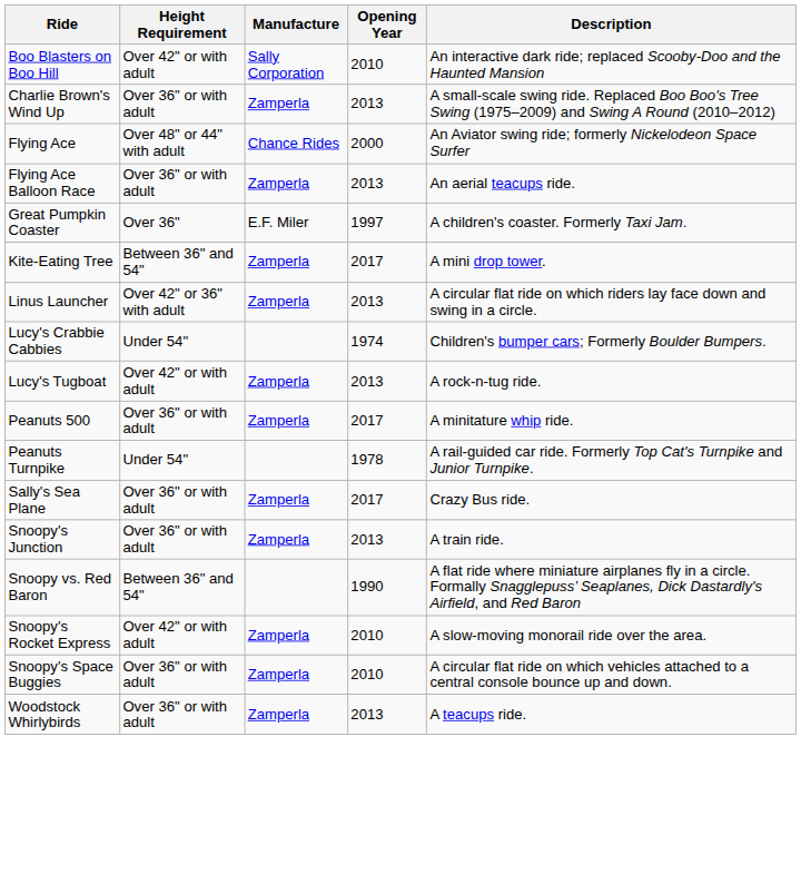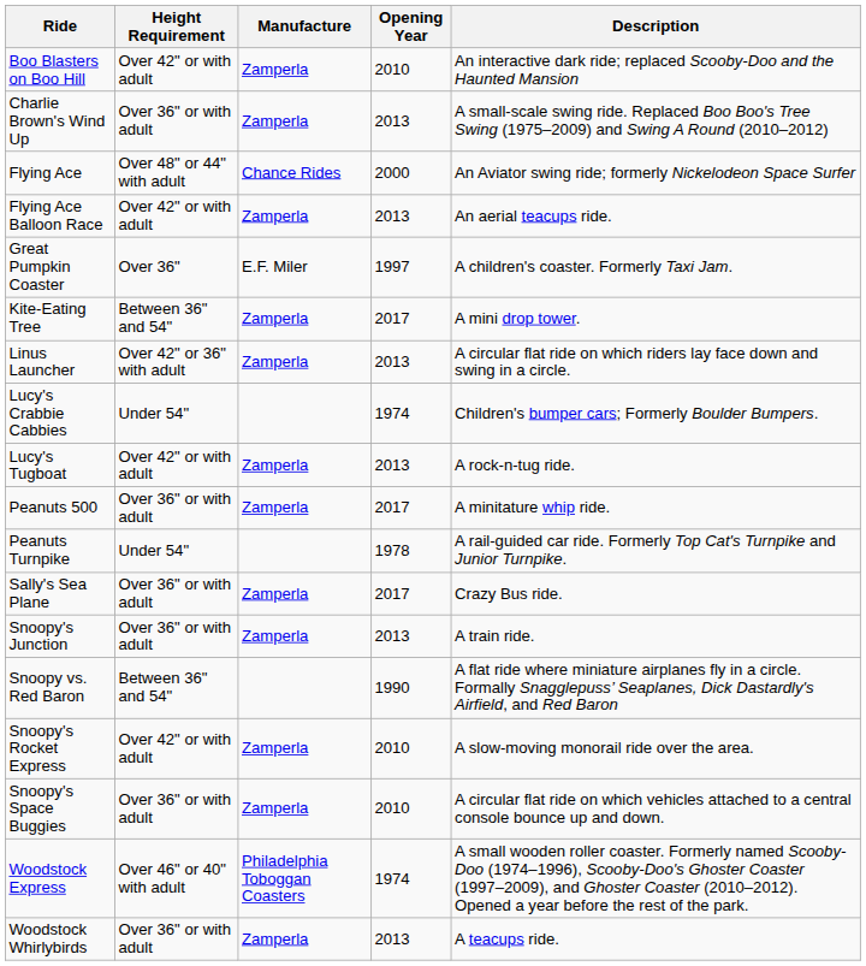Boo Blasters on Boo Hill | Manufacture: Sally Corporation -> Zamperla
Flying Ace Balloon Race | Height Requirement: Over 36" or with adult -> Over 42" or with adult
+ row: Woodstock Express | Over 46" or 40" with adult | Philadelphia Toboggan Coasters | 1974 | A small wooden roller coaster. Formerly named Scooby-Doo (1974–1996), Scooby-Doo's Ghoster Coaster (1997–2009), and Ghoster Coaster (2010–2012). Opened a year before the rest of the park.
